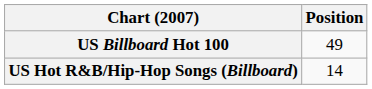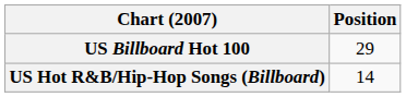US Billboard Hot 100 | Position: 49 -> 29
